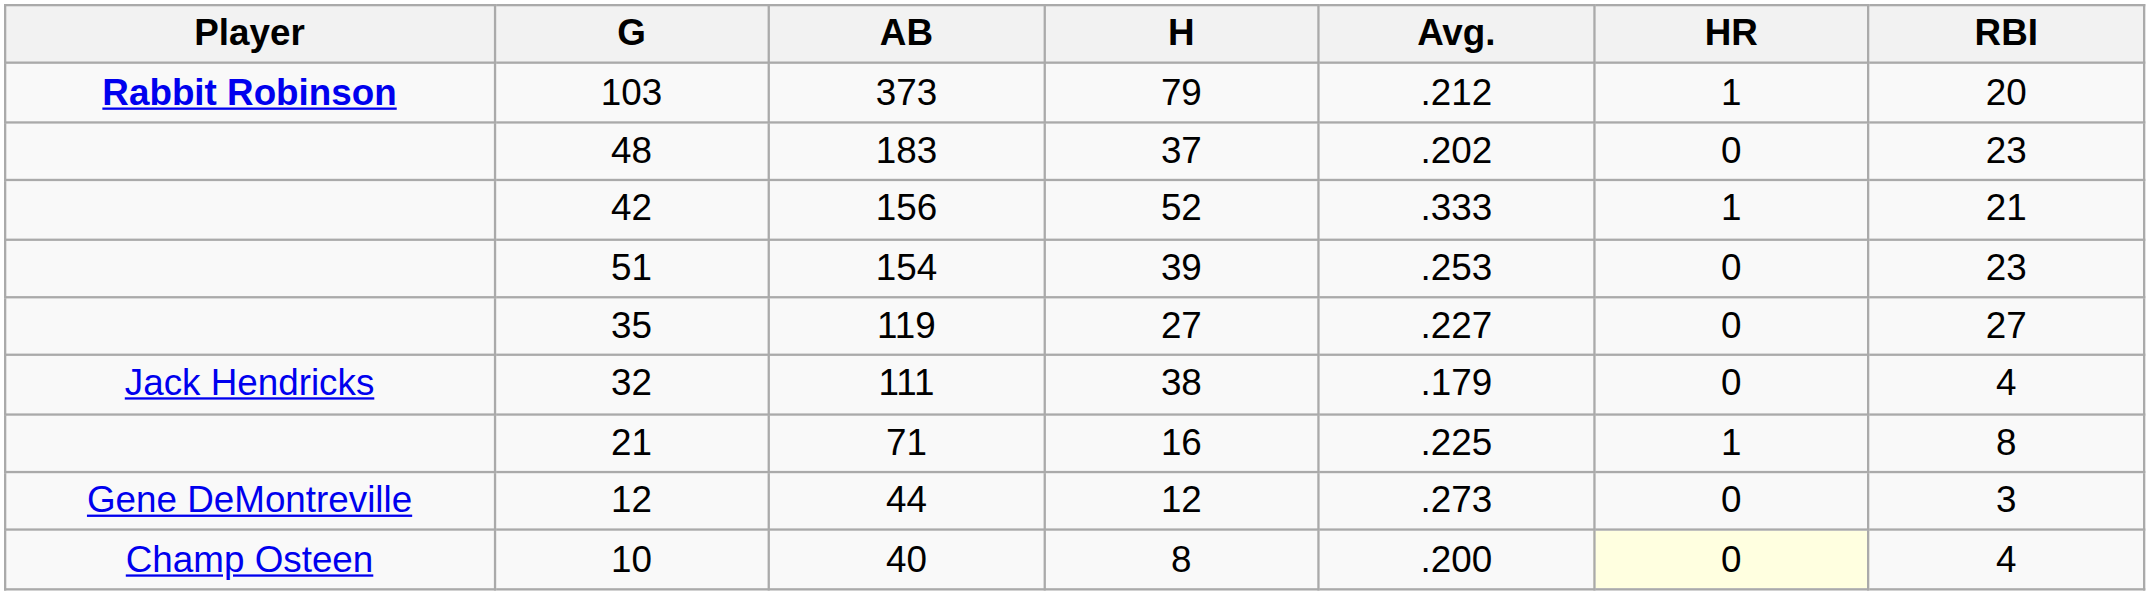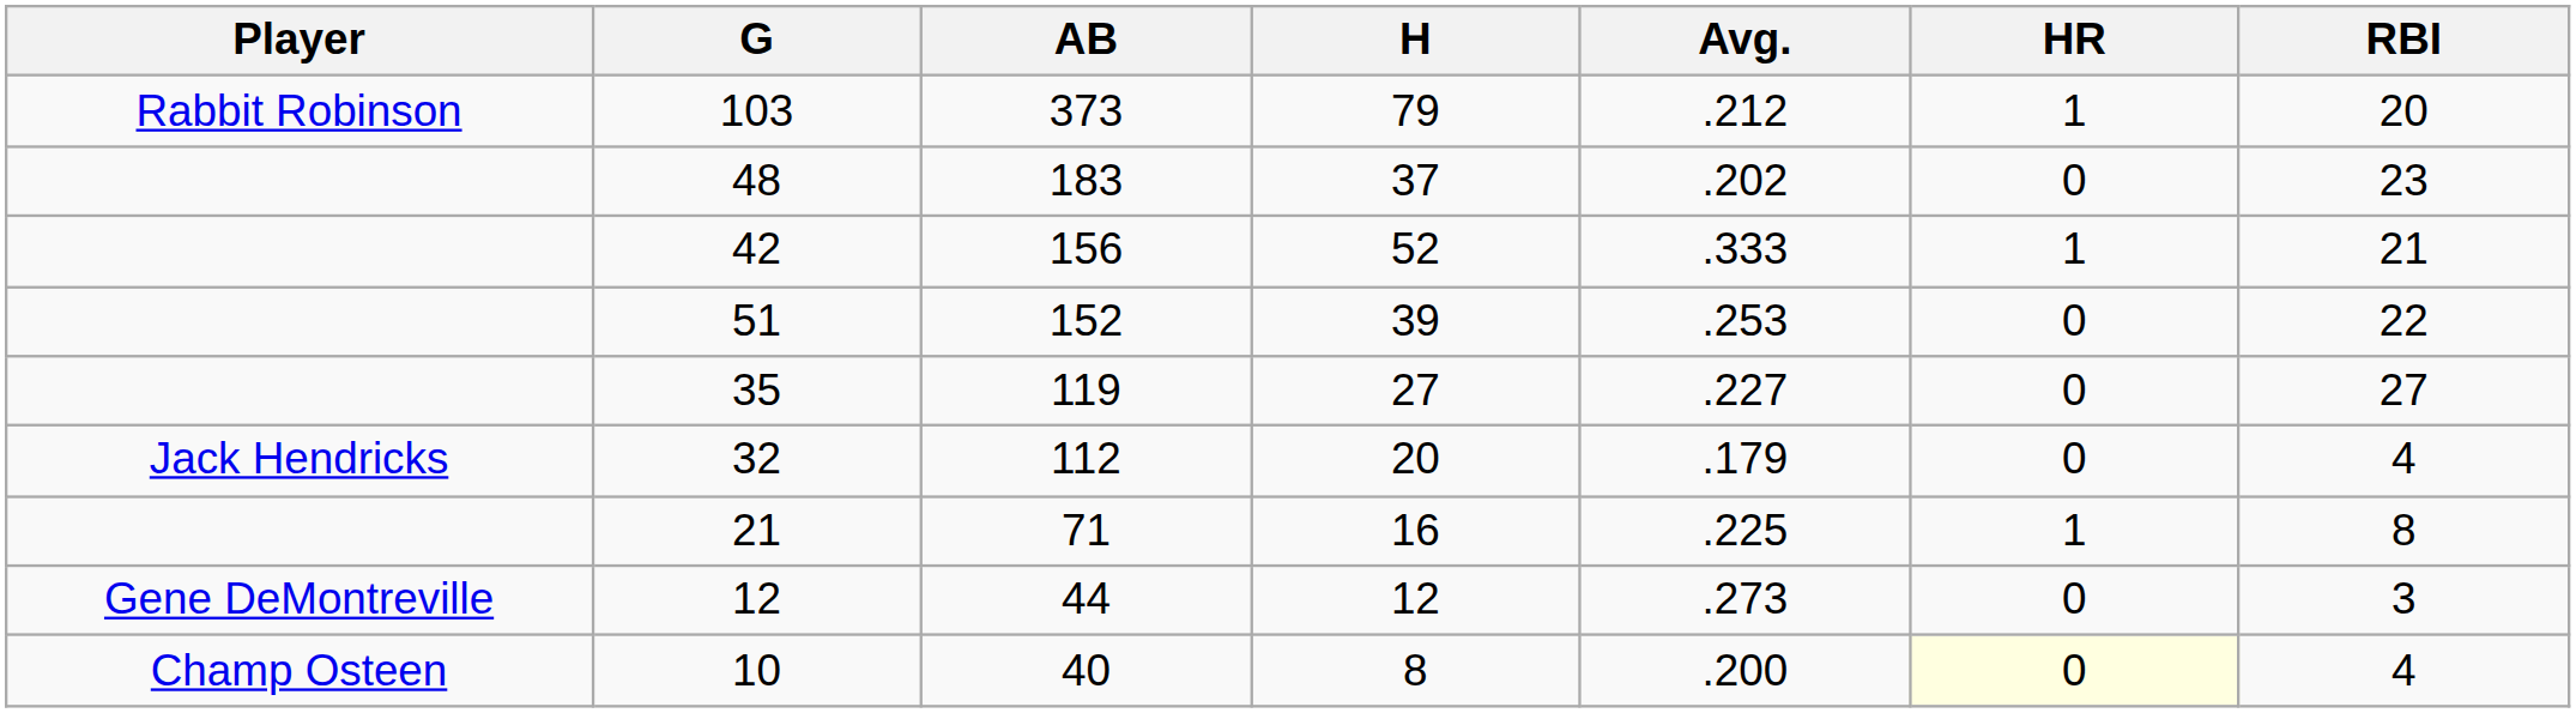103 | Player: bold -> normal
51 | AB: 154 -> 152
51 | RBI: 23 -> 22
32 | AB: 111 -> 112
32 | H: 38 -> 20
